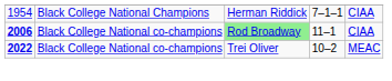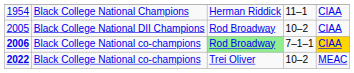1954 | column 4: 7–1–1 -> 11–1
+ row: 2005 | Black College National DII Champions | Rod Broadway | 10–2 | CIAA
2006 | column 4: 11–1 -> 7–1–1
2006 | column 5: no background -> gold background
